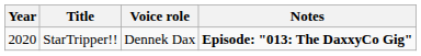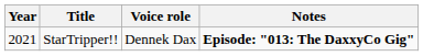StarTripper!! | Year: 2020 -> 2021
